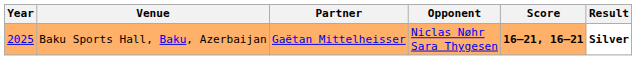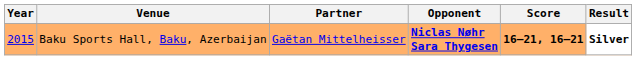Baku Sports Hall, Baku, Azerbaijan | Year: 2025 -> 2015
Baku Sports Hall, Baku, Azerbaijan | Opponent: normal -> bold
